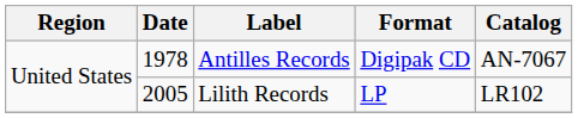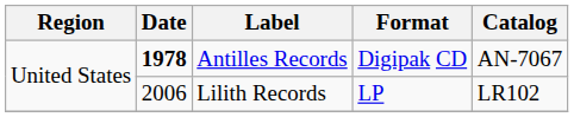Antilles Records | Date: normal -> bold
Lilith Records | Date: 2005 -> 2006
